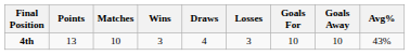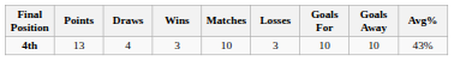columns swapped: Matches <-> Draws
